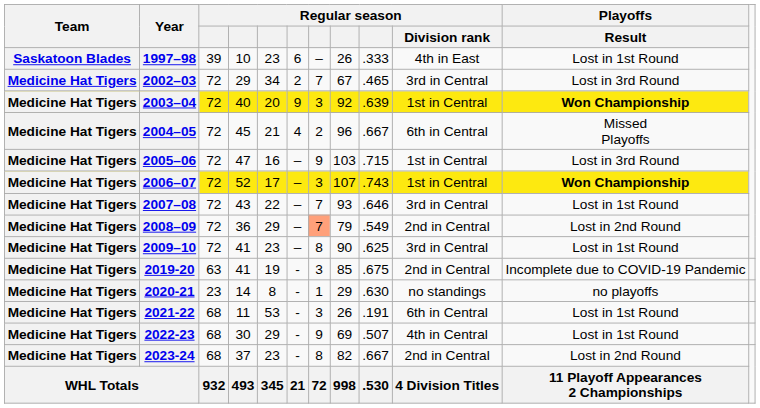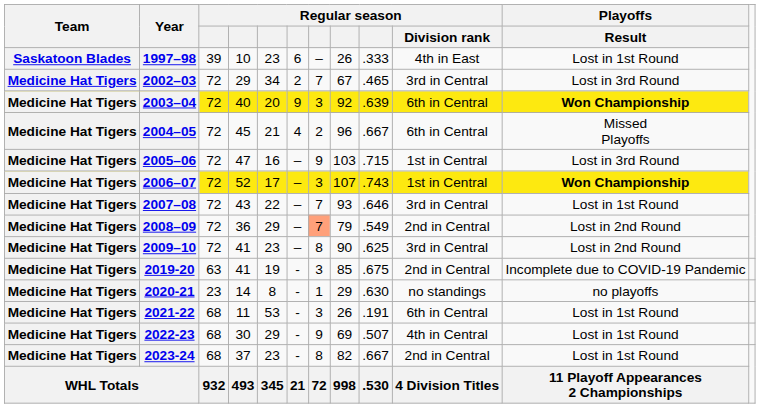2003–04 | Regular season / Division rank: 1st in Central -> 6th in Central
2009–10 | Playoffs / Result: Lost in 1st Round -> Lost in 2nd Round
2023-24 | Playoffs / Result: Lost in 2nd Round -> Lost in 1st Round
